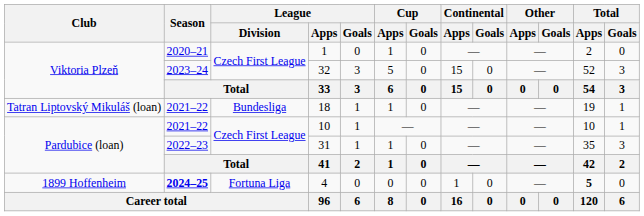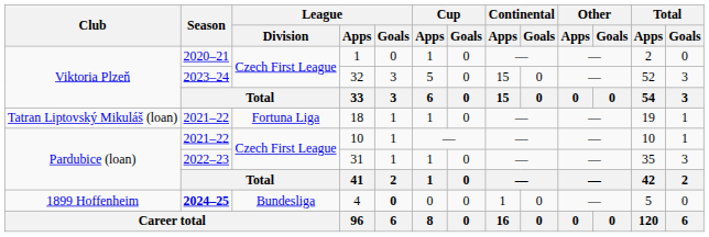18 | League / Division: Bundesliga -> Fortuna Liga
4 | League / Division: Fortuna Liga -> Bundesliga
4 | League / Goals: normal -> bold
4 | Total / Apps: bold -> normal
